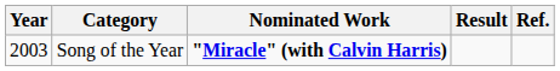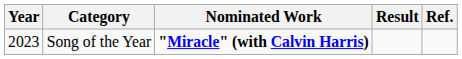Song of the Year | Year: 2003 -> 2023
